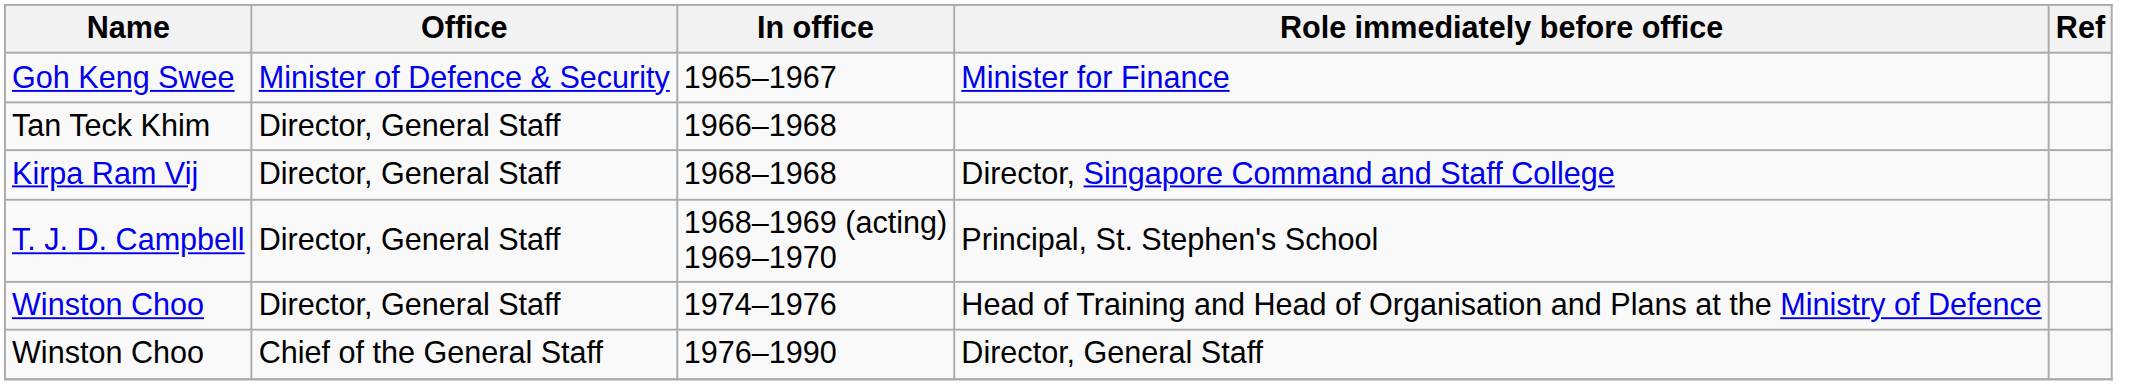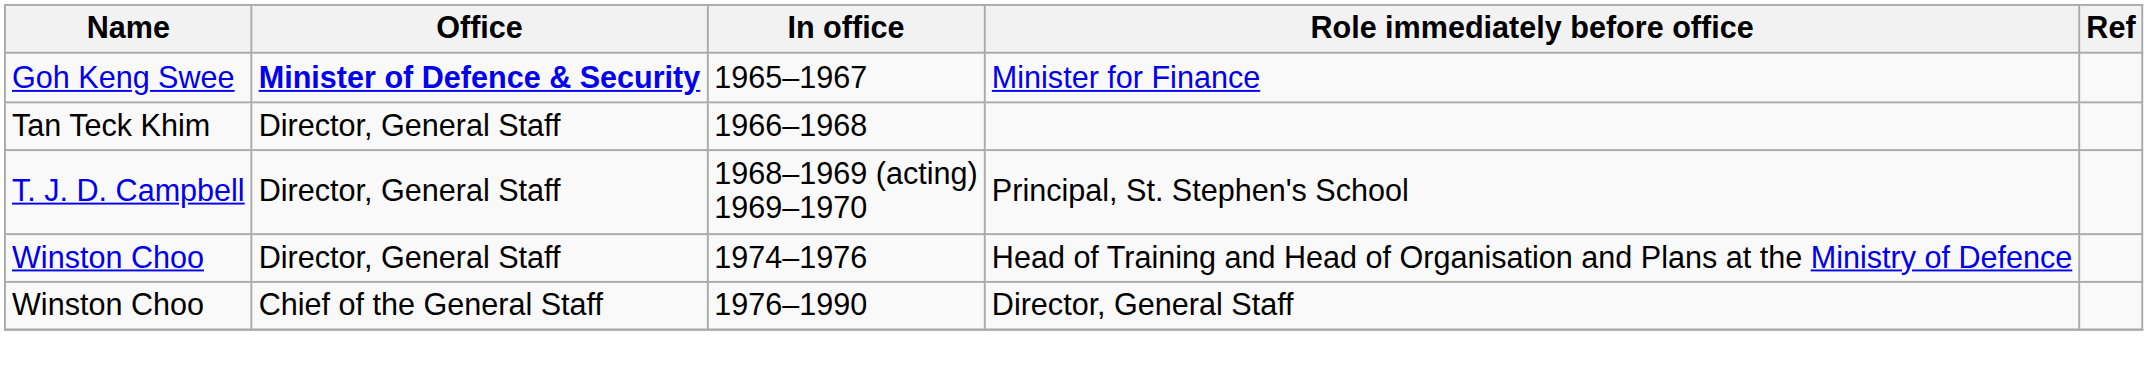Minister for Finance | Office: normal -> bold
- row: Kirpa Ram Vij | Director, General Staff | 1968–1968 | Director, Singapore Command and Staff College
